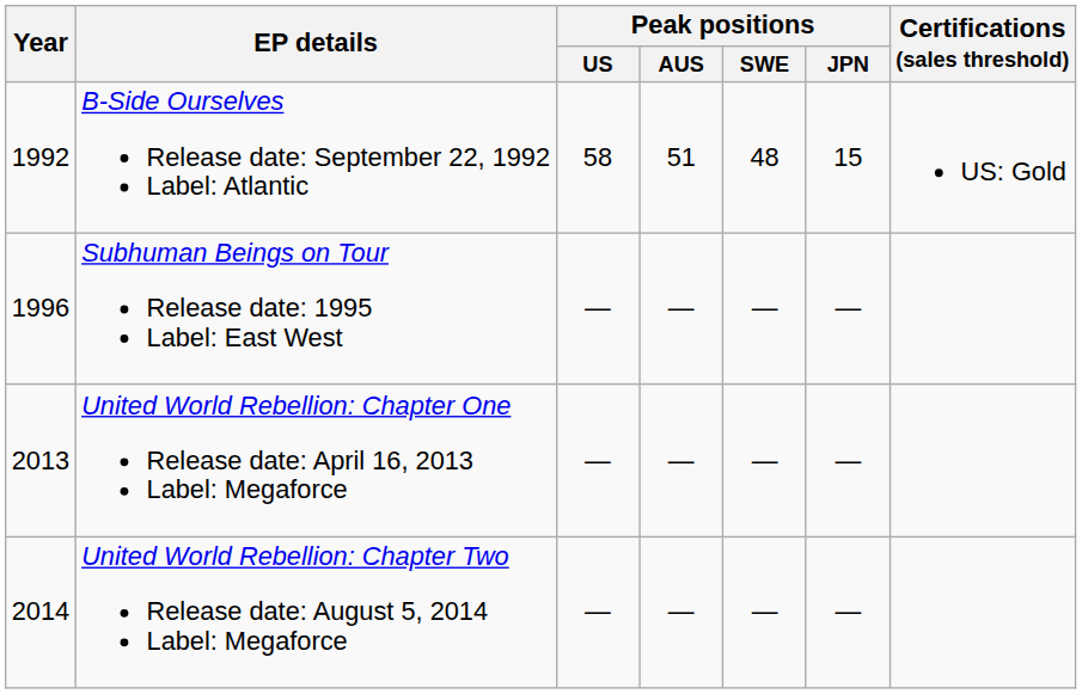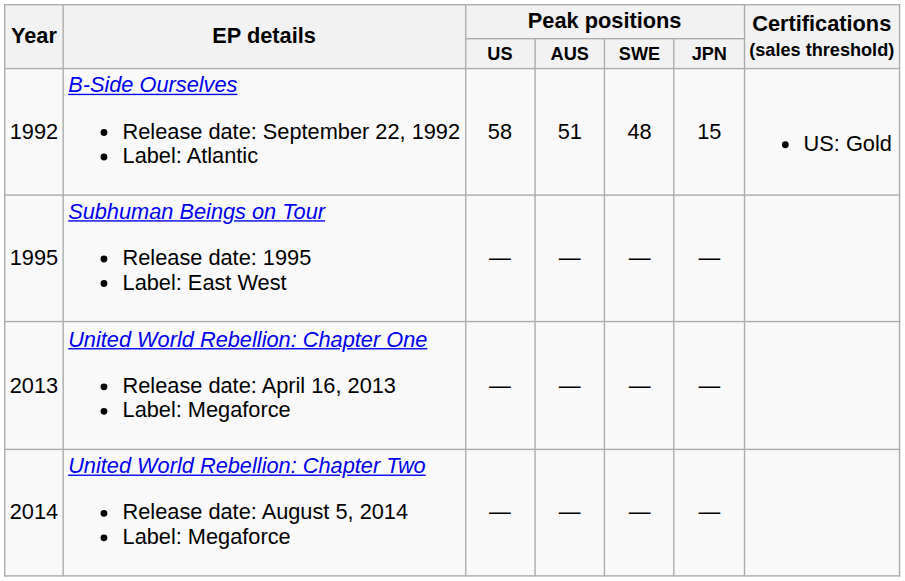Subhuman Beings on Tour Release date: 1995 Label: East West | Year: 1996 -> 1995
